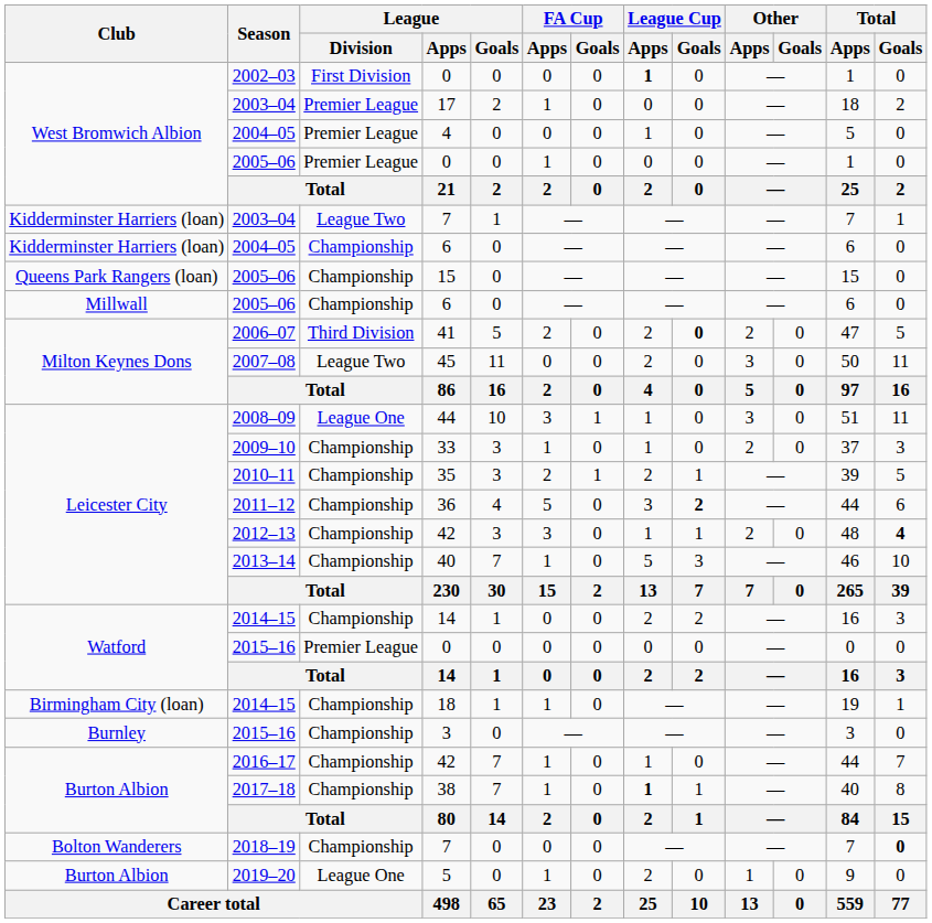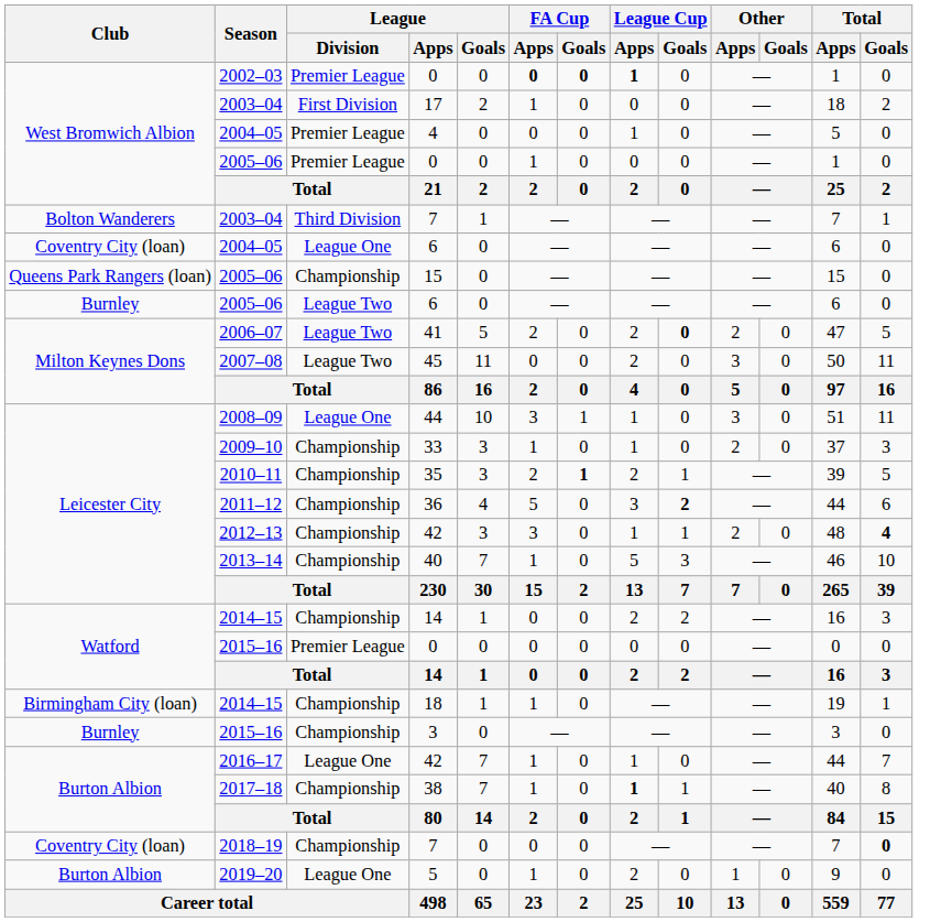2002–03 / 0 | League / Division: First Division -> Premier League
2002–03 / 0 | FA Cup / Apps: normal -> bold
2002–03 / 0 | FA Cup / Goals: normal -> bold
17 | League / Division: Premier League -> First Division
2003–04 / 7 | Club: Kidderminster Harriers (loan) -> Bolton Wanderers
2003–04 / 7 | League / Division: League Two -> Third Division
2004–05 / 6 | Club: Kidderminster Harriers (loan) -> Coventry City (loan)
2004–05 / 6 | League / Division: Championship -> League One
2005–06 / 6 | Club: Millwall -> Burnley
2005–06 / 6 | League / Division: Championship -> League Two
41 | League / Division: Third Division -> League Two
35 | FA Cup / Goals: normal -> bold
2016–17 / 42 | League / Division: Championship -> League One
2018–19 / 7 | Club: Bolton Wanderers -> Coventry City (loan)
